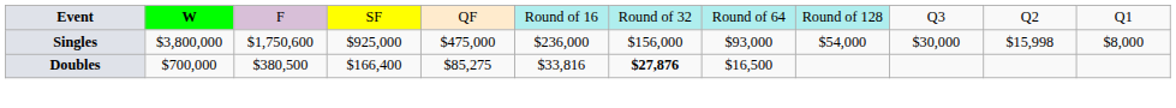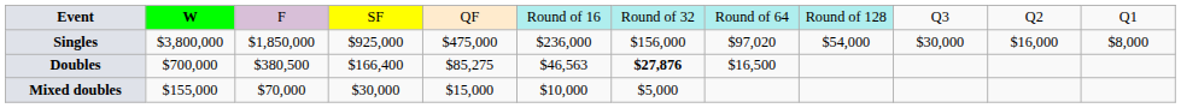Singles | column 3: $1,750,600 -> $1,850,000
Singles | column 8: $93,000 -> $97,020
Singles | column 11: $15,998 -> $16,000
Doubles | column 6: $33,816 -> $46,563
+ row: Mixed doubles | $155,000 | $70,000 | $30,000 | $15,000 | $10,000 | $5,000
